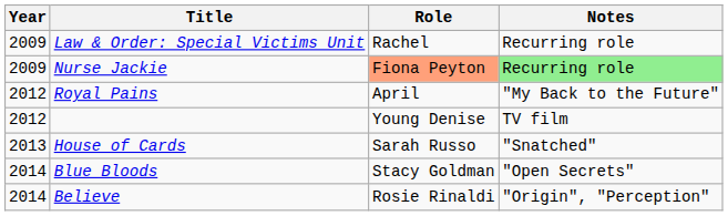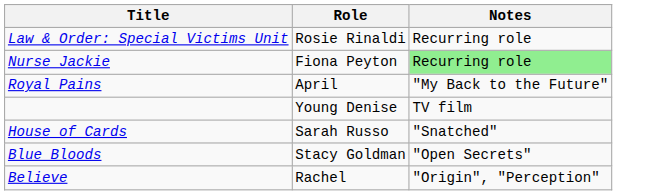- column: Year | 2009 | 2009 | 2012 | 2012 | 2013 | 2014 | 2014
Law & Order: Special Victims Unit | Role: Rachel -> Rosie Rinaldi
Nurse Jackie | Role: lightsalmon background -> no background
Believe | Role: Rosie Rinaldi -> Rachel
